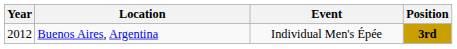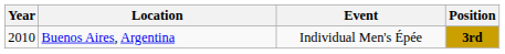Buenos Aires, Argentina | Year: 2012 -> 2010
